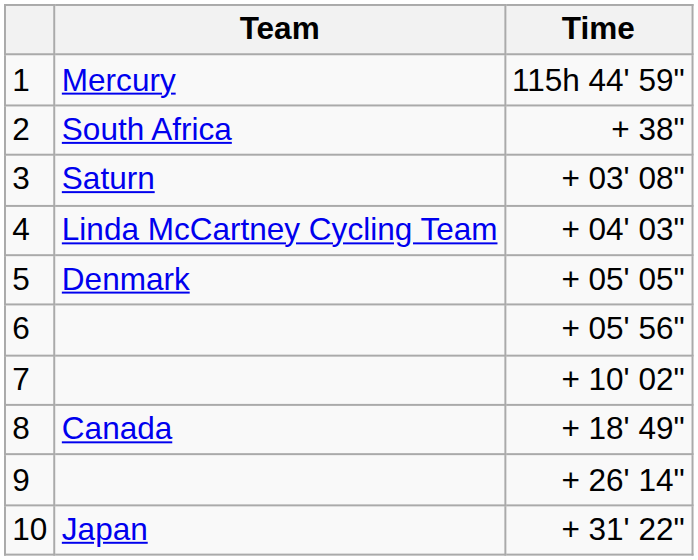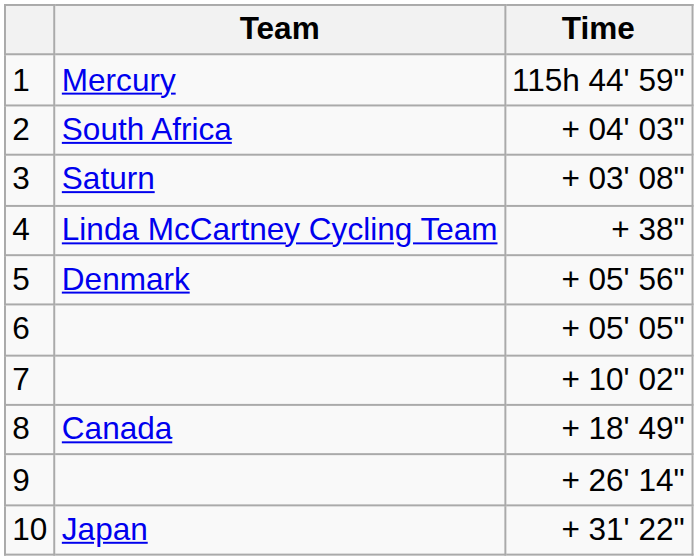2 | Time: + 38" -> + 04' 03"
4 | Time: + 04' 03" -> + 38"
5 | Time: + 05' 05" -> + 05' 56"
6 | Time: + 05' 56" -> + 05' 05"
